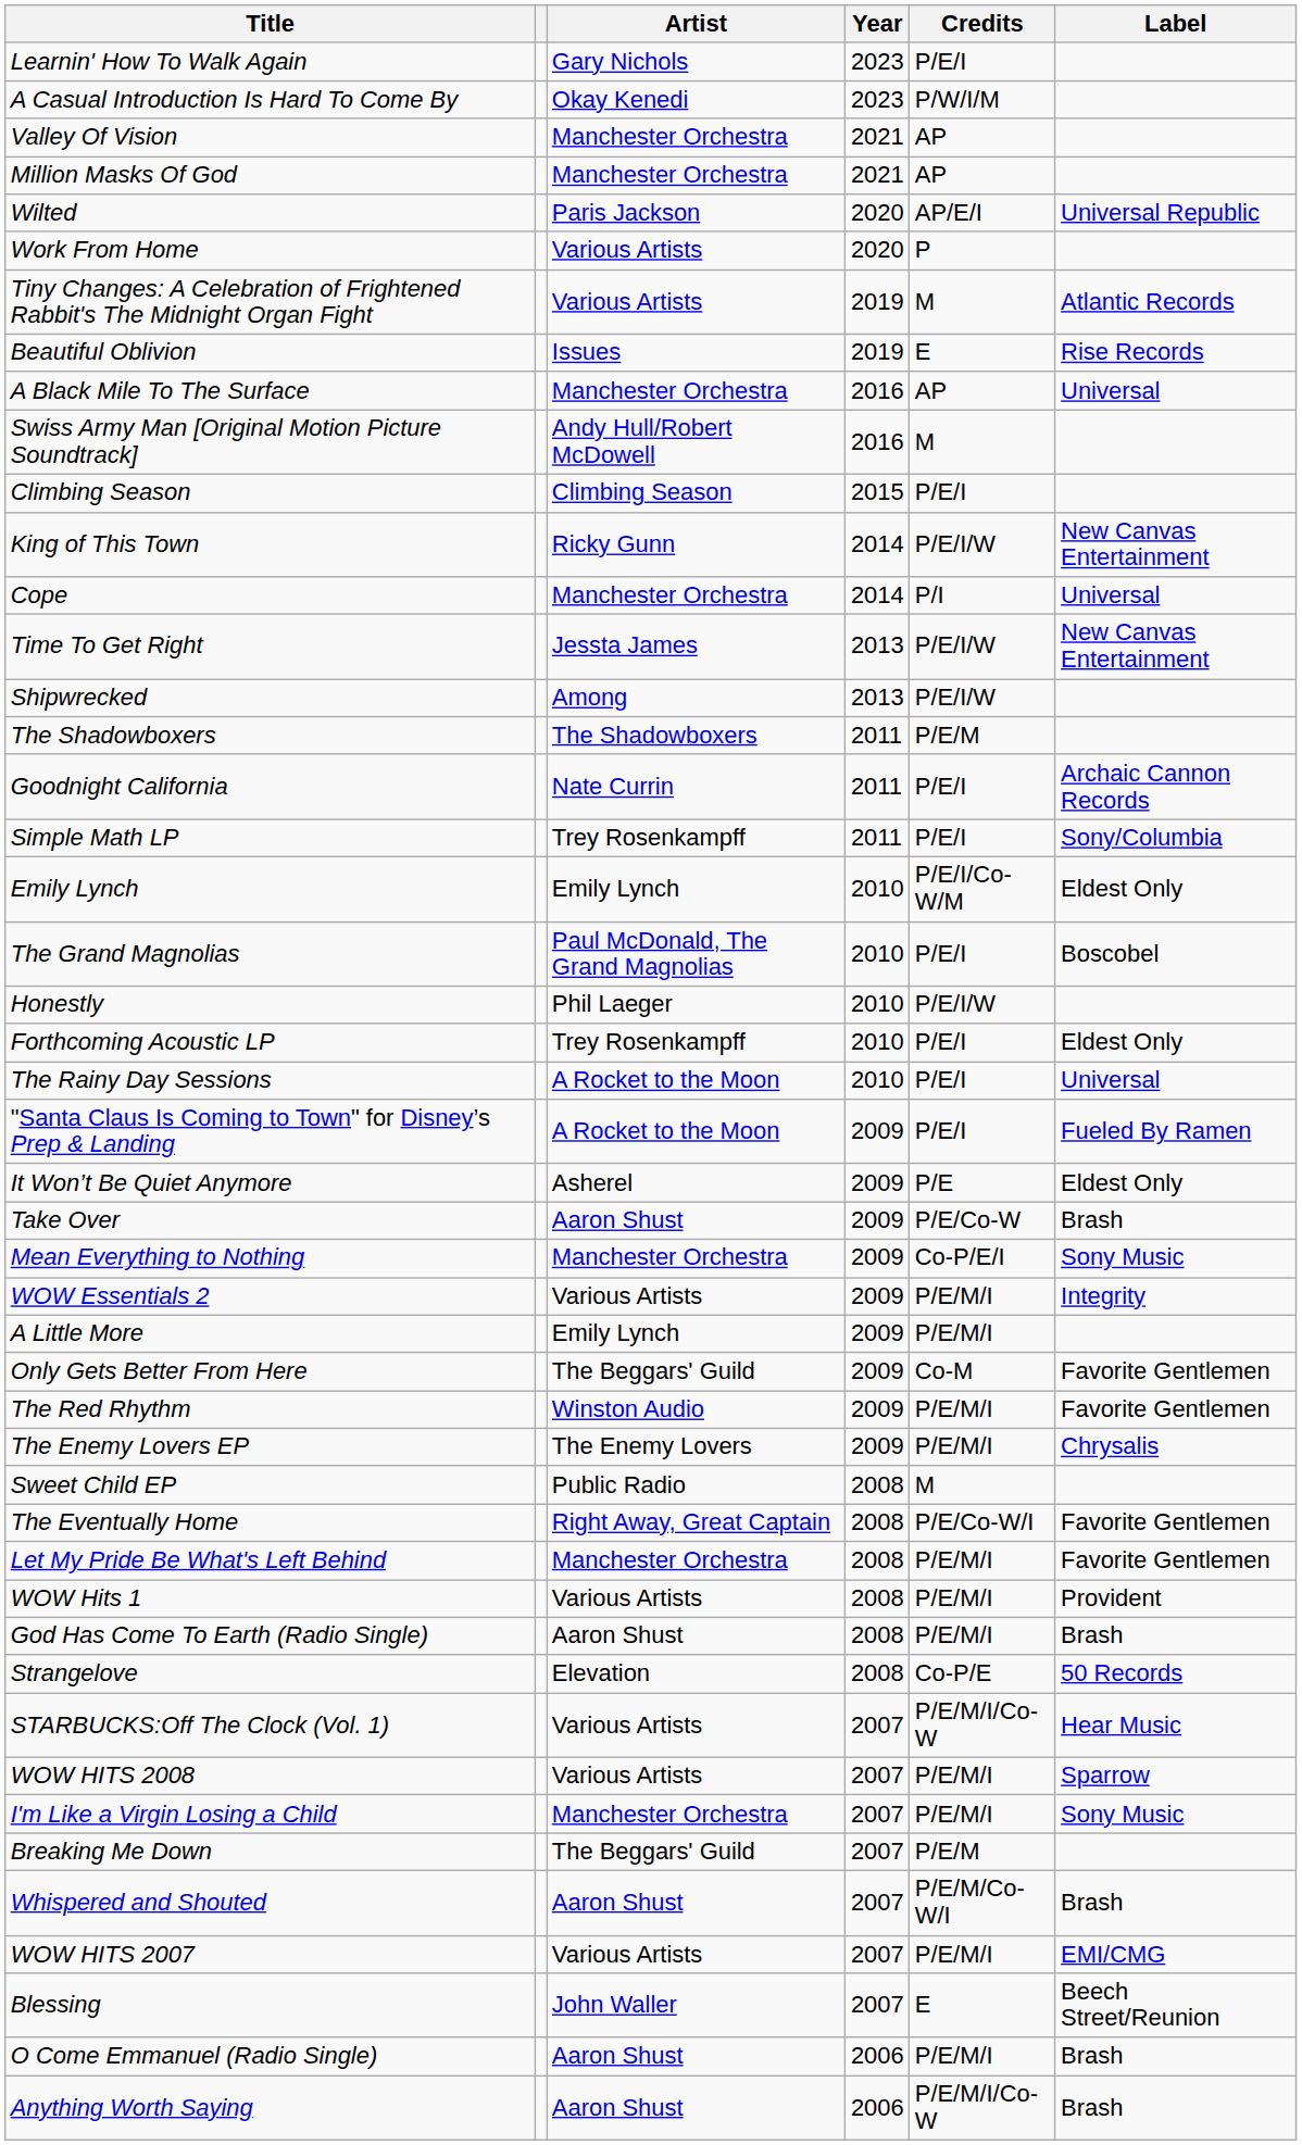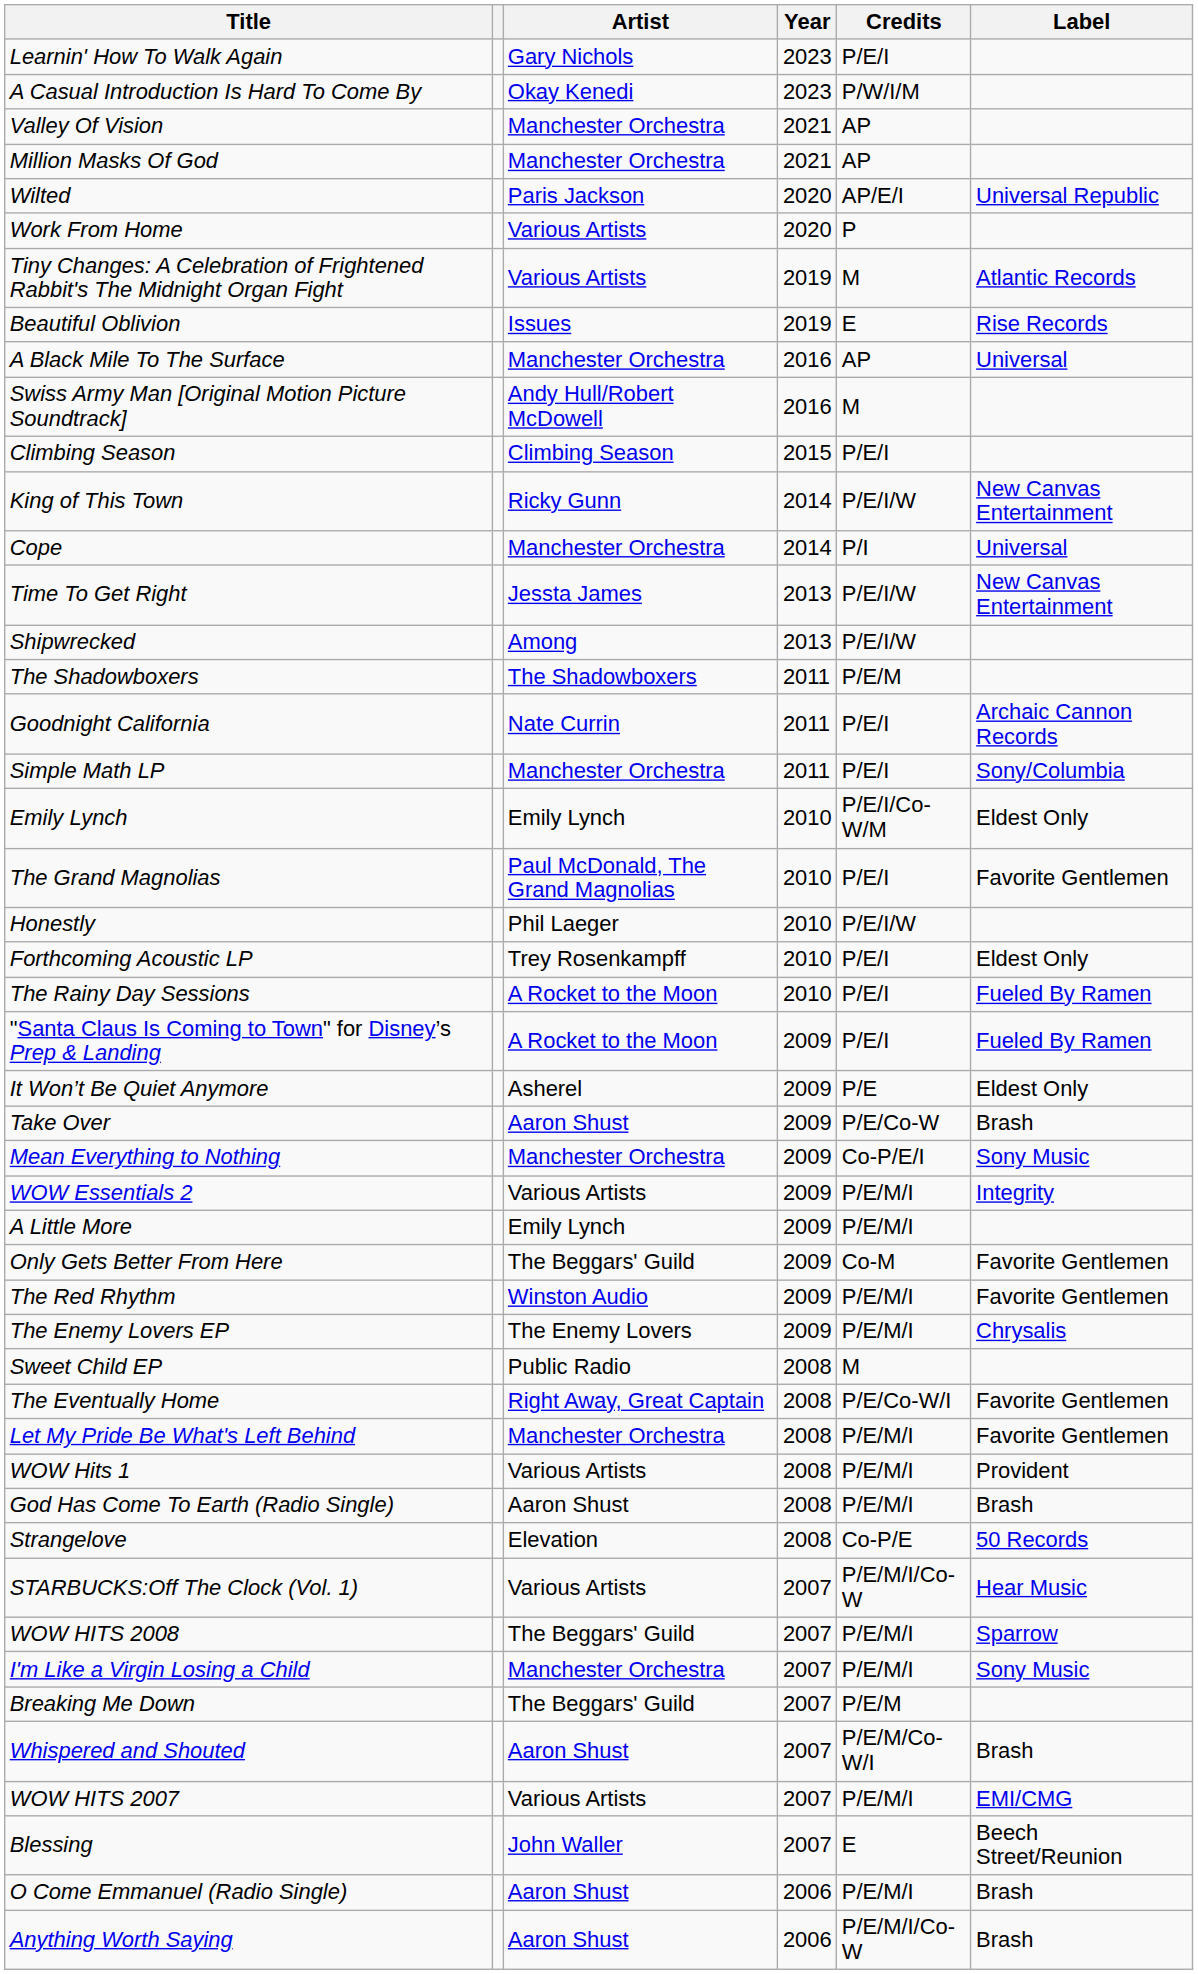Simple Math LP | Artist: Trey Rosenkampff -> Manchester Orchestra
The Grand Magnolias | Label: Boscobel -> Favorite Gentlemen
The Rainy Day Sessions | Label: Universal -> Fueled By Ramen
WOW HITS 2008 | Artist: Various Artists -> The Beggars' Guild
